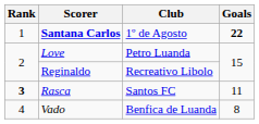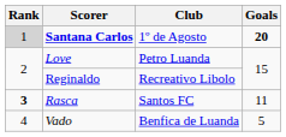Santana Carlos | Rank: no background -> lightgrey background
Santana Carlos | Goals: 22 -> 20
Vado | Goals: 8 -> 5
